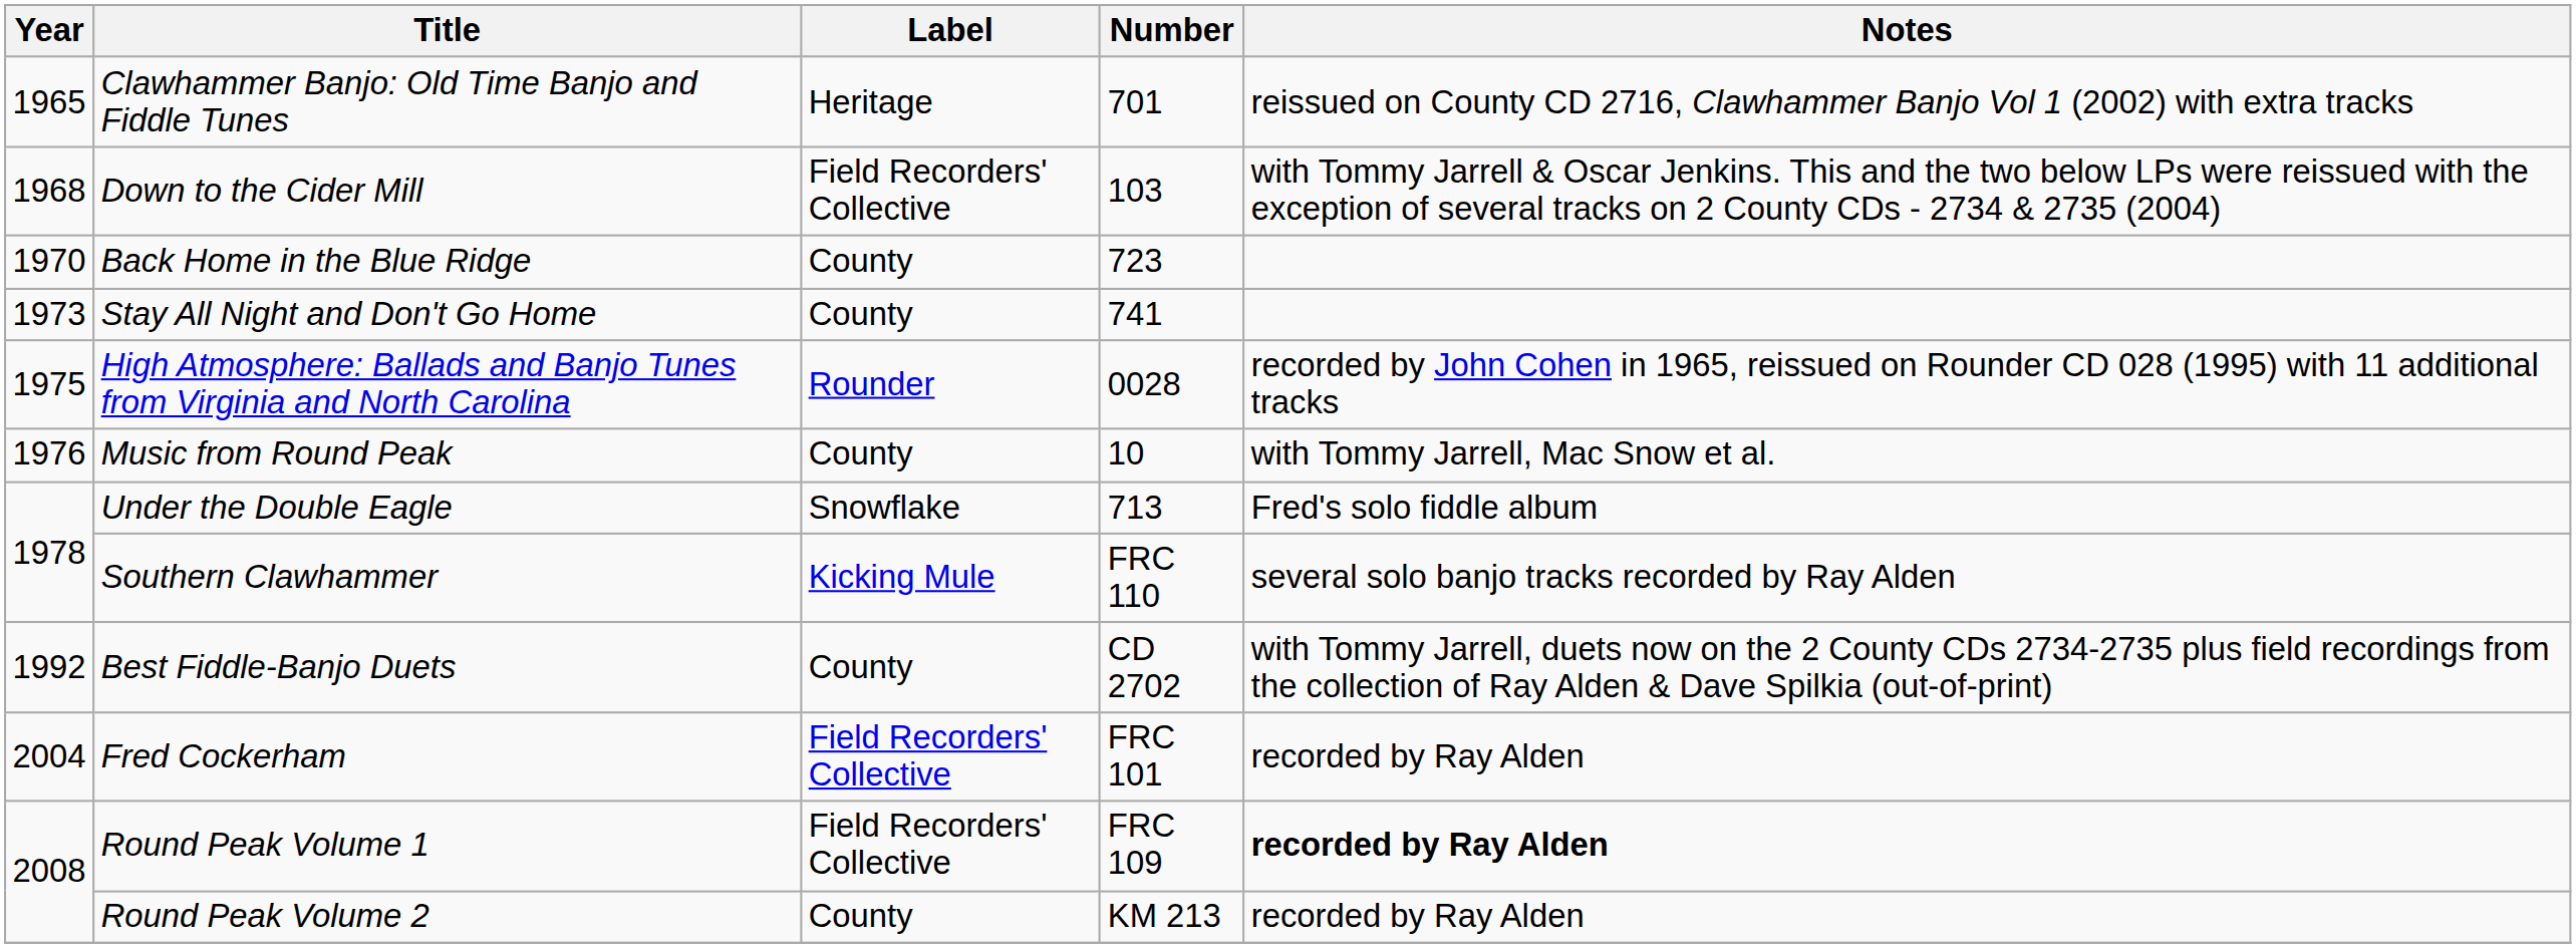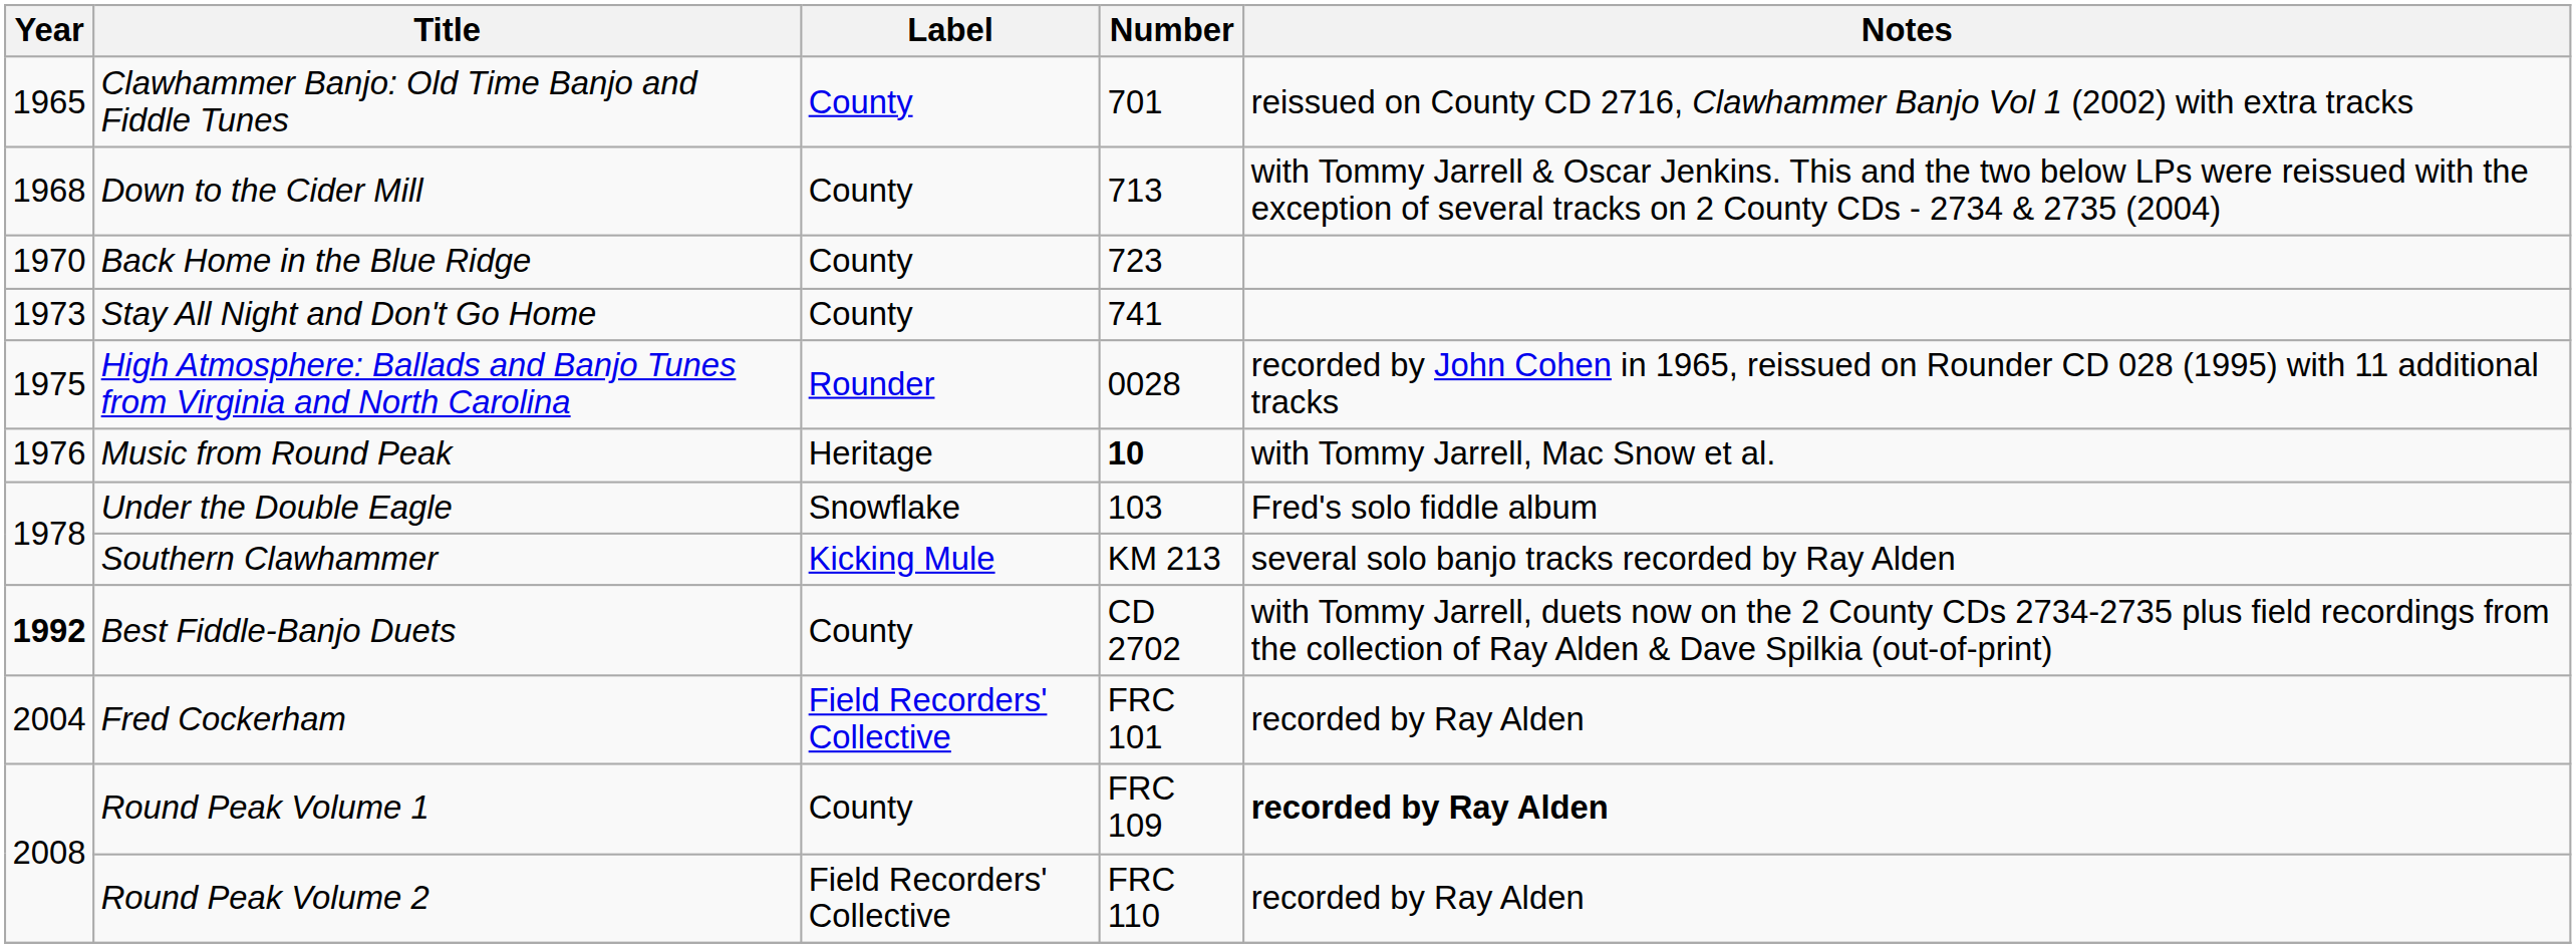Clawhammer Banjo: Old Time Banjo and Fiddle Tunes | Label: Heritage -> County
Down to the Cider Mill | Label: Field Recorders' Collective -> County
Down to the Cider Mill | Number: 103 -> 713
Music from Round Peak | Label: County -> Heritage
Music from Round Peak | Number: normal -> bold
Under the Double Eagle | Number: 713 -> 103
Southern Clawhammer | Number: FRC 110 -> KM 213
Best Fiddle-Banjo Duets | Year: normal -> bold
Round Peak Volume 1 | Label: Field Recorders' Collective -> County
Round Peak Volume 2 | Label: County -> Field Recorders' Collective
Round Peak Volume 2 | Number: KM 213 -> FRC 110
